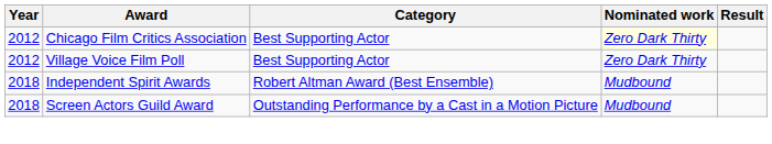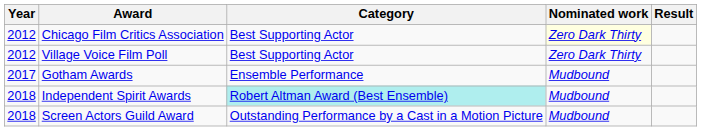+ row: 2017 | Gotham Awards | Ensemble Performance | Mudbound
Independent Spirit Awards | Category: no background -> paleturquoise background
